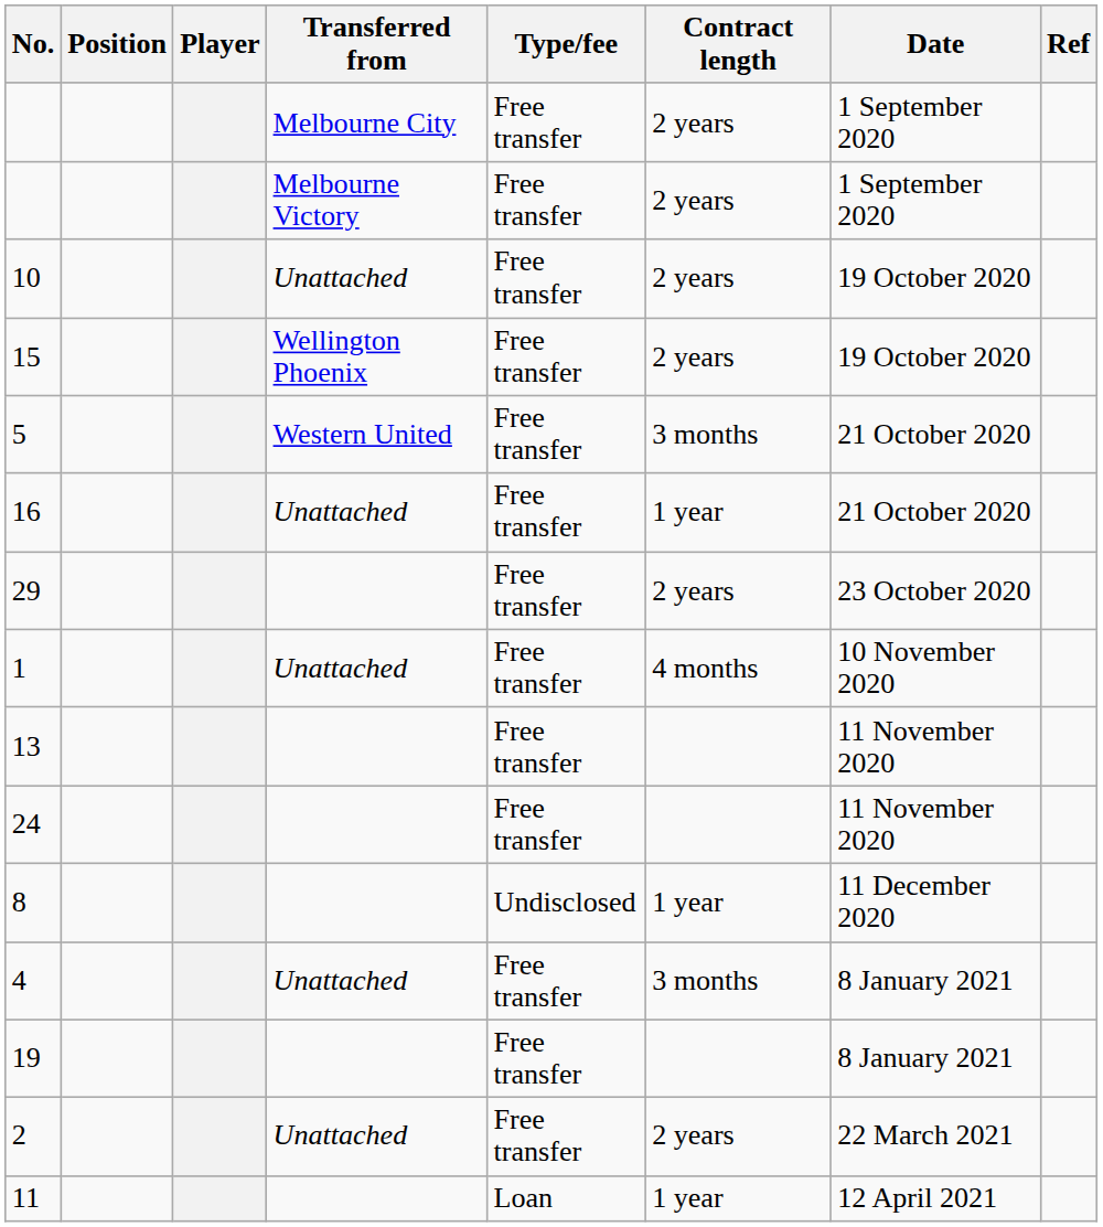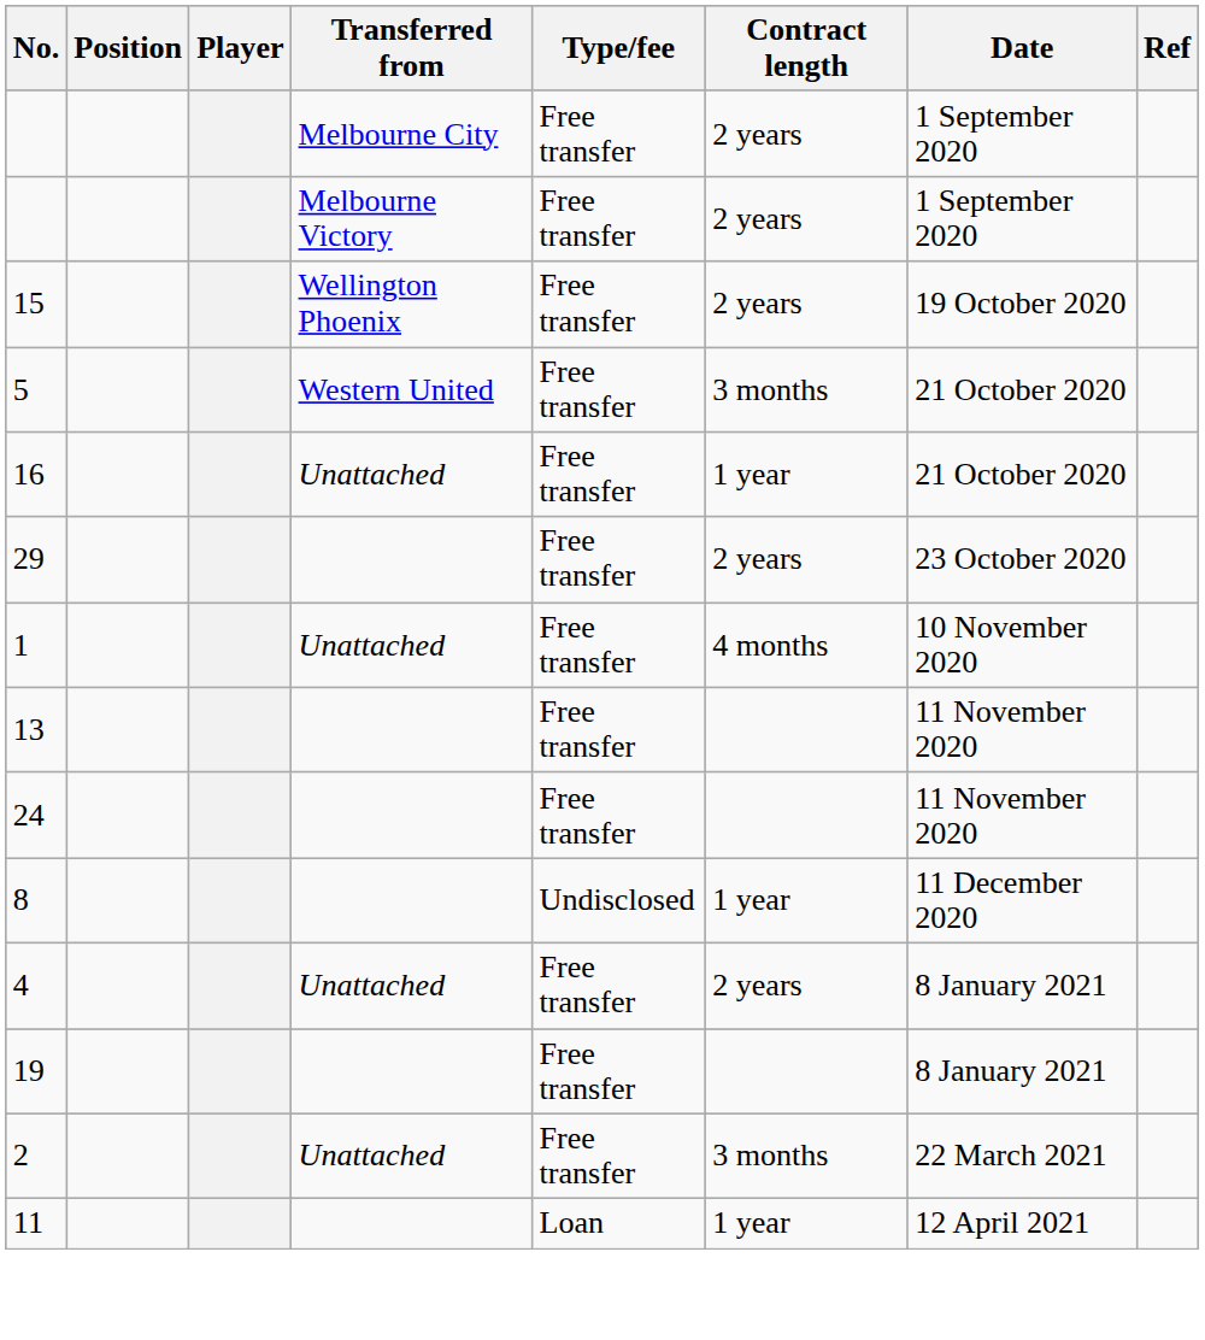- row: 10 | Unattached | Free transfer | 2 years | 19 October 2020
4 | Contract length: 3 months -> 2 years
2 | Contract length: 2 years -> 3 months
